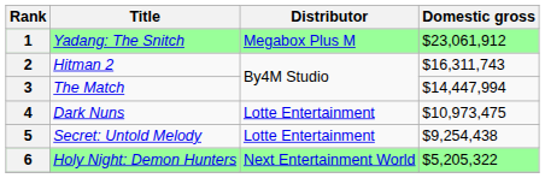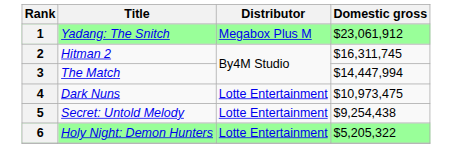2 | Domestic gross: $16,311,743 -> $16,311,745
6 | Distributor: Next Entertainment World -> Lotte Entertainment
